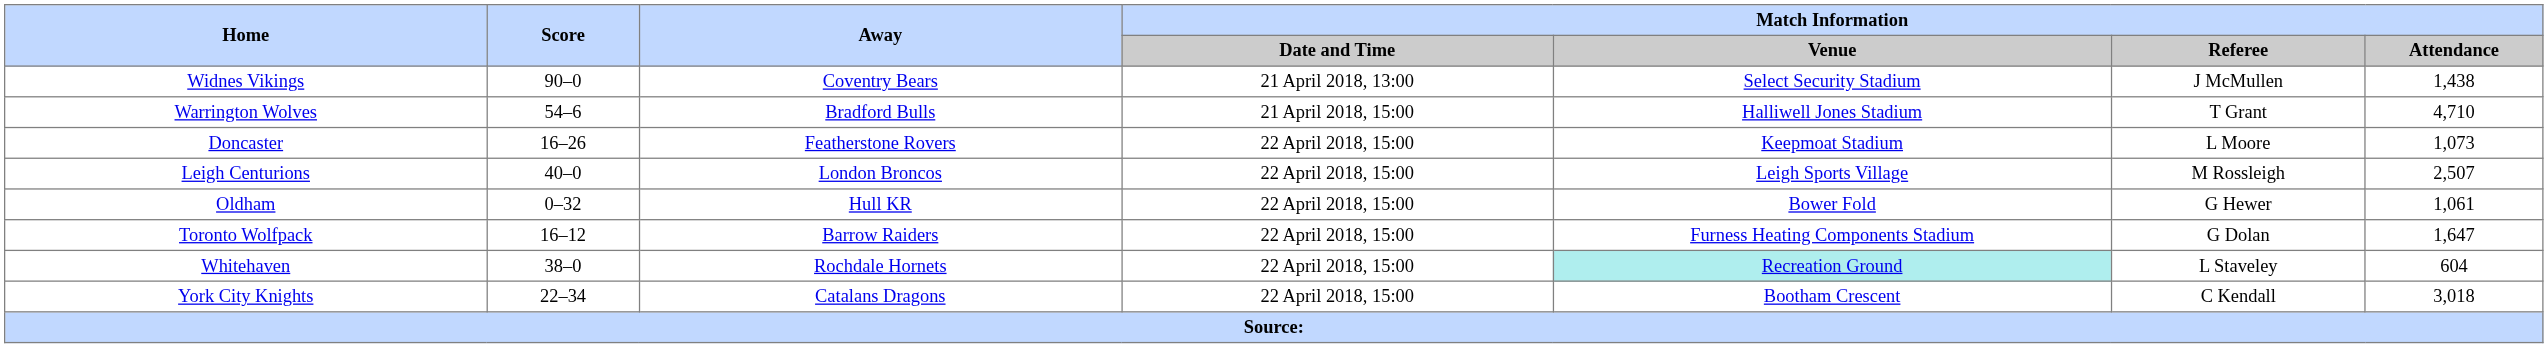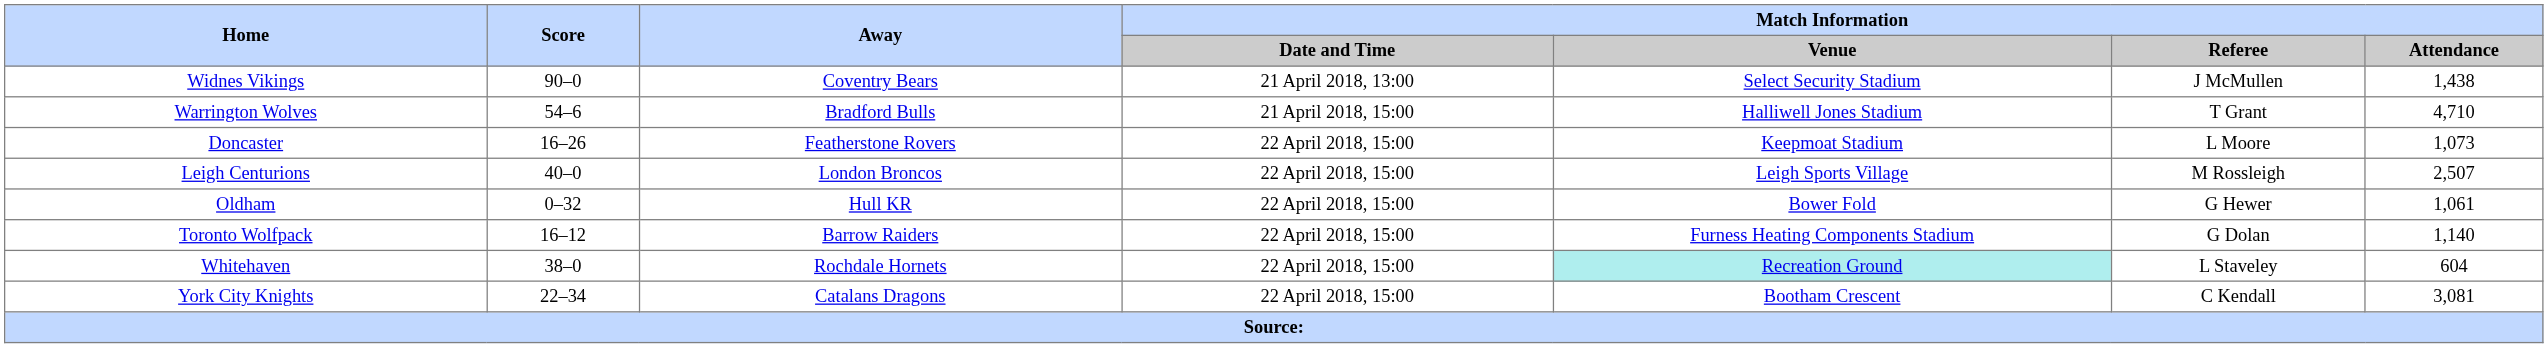Toronto Wolfpack | Match Information / Attendance: 1,647 -> 1,140
York City Knights | Match Information / Attendance: 3,018 -> 3,081
